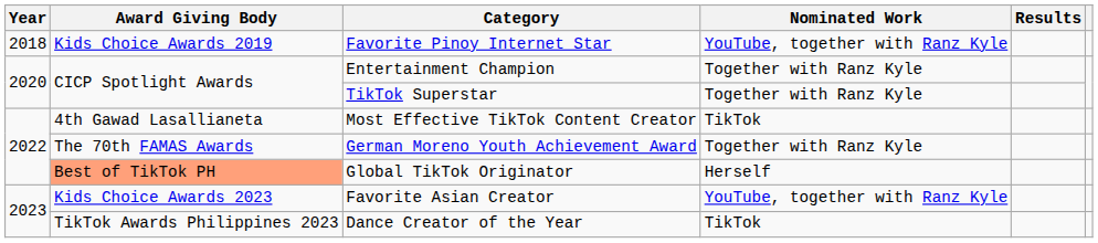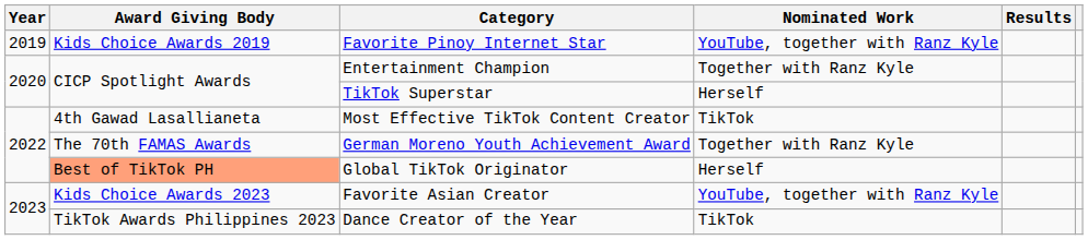Favorite Pinoy Internet Star | Year: 2018 -> 2019
TikTok Superstar | Nominated Work: Together with Ranz Kyle -> Herself
